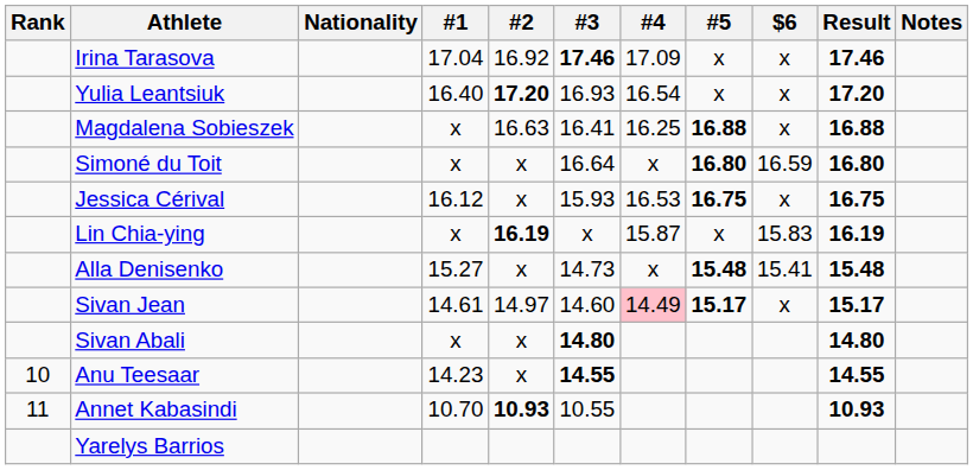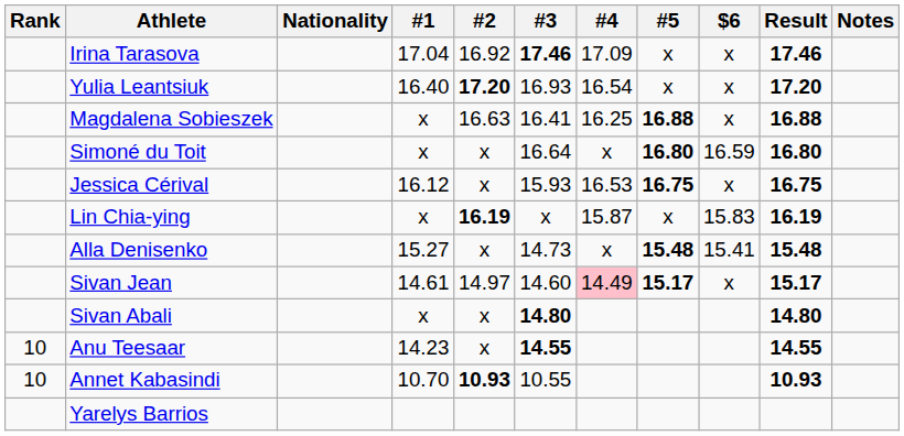Annet Kabasindi | Rank: 11 -> 10
